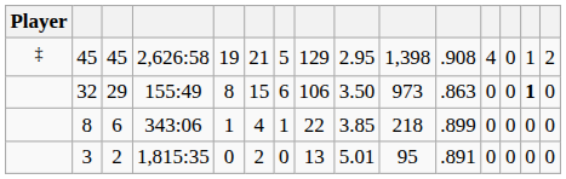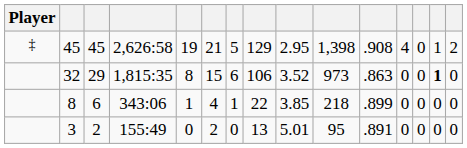32 | column 4: 155:49 -> 1,815:35
32 | column 9: 3.50 -> 3.52
3 | column 4: 1,815:35 -> 155:49
